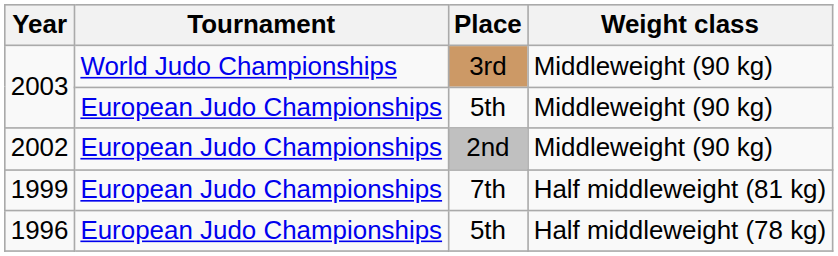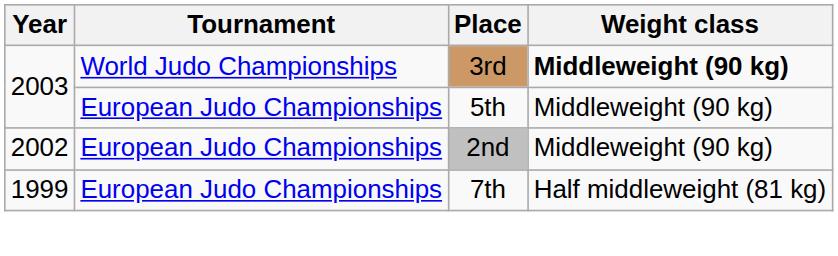2003 / 3rd | Weight class: normal -> bold
- row: 1996 | European Judo Championships | 5th | Half middleweight (78 kg)
